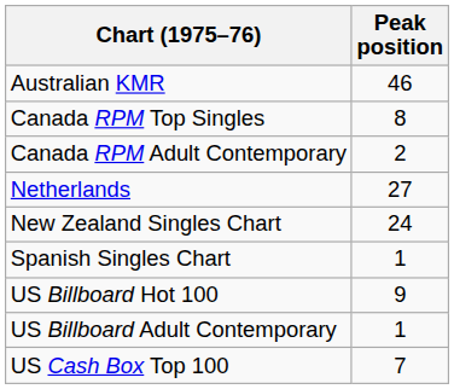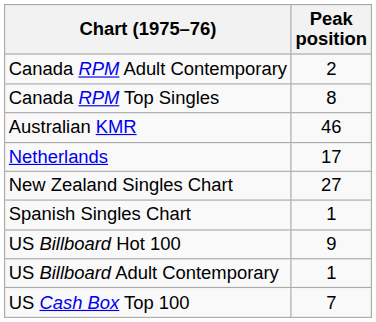rows swapped: Australian KMR <-> Canada RPM Adult Contemporary
Netherlands | Peak position: 27 -> 17
New Zealand Singles Chart | Peak position: 24 -> 27
